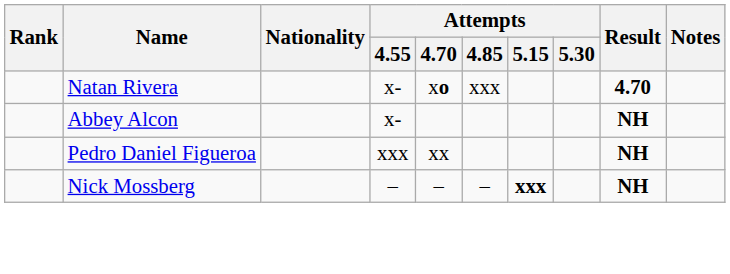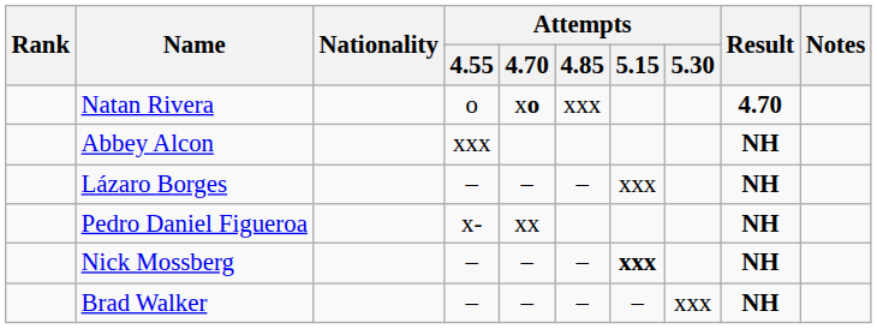Natan Rivera | Attempts / 4.55: x- -> o
Abbey Alcon | Attempts / 4.55: x- -> xxx
+ row: Lázaro Borges | – | – | – | xxx | NH
Pedro Daniel Figueroa | Attempts / 4.55: xxx -> x-
+ row: Brad Walker | – | – | – | – | xxx | NH
